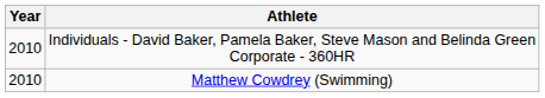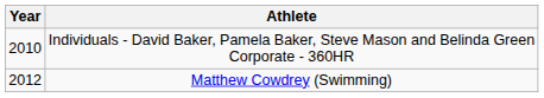Matthew Cowdrey (Swimming) | Year: 2010 -> 2012
